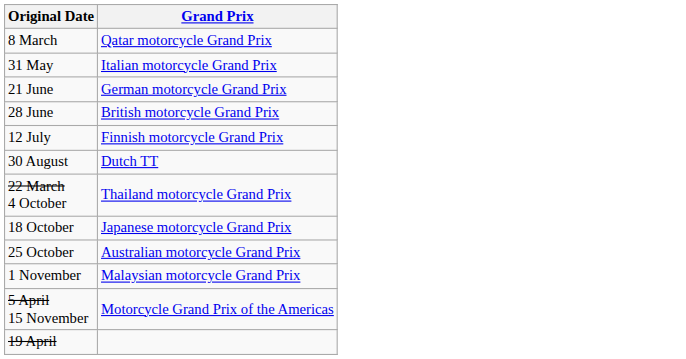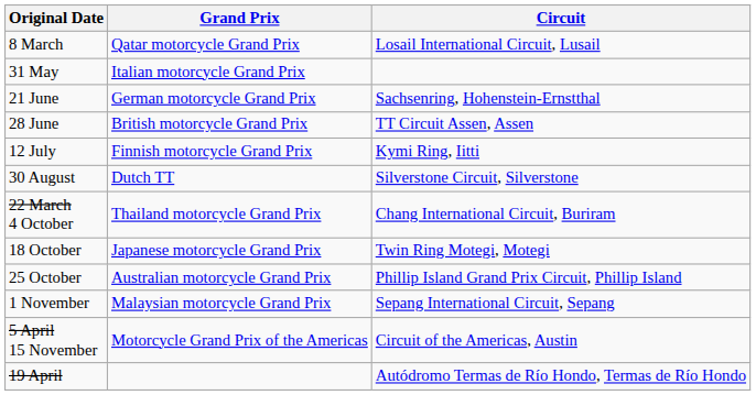+ column: Circuit | Losail International Circuit, Lusail | Sachsenring, Hohenstein-Ernstthal | TT Circuit Assen, Assen | Kymi Ring, Iitti | Silverstone Circuit, Silverstone | Chang International Circuit, Buriram | Twin Ring Motegi, Motegi | Phillip Island Grand Prix Circuit, Phillip Island | Sepang International Circuit, Sepang | Circuit of the Americas, Austin | Autódromo Termas de Río Hondo, Termas de Río Hondo
